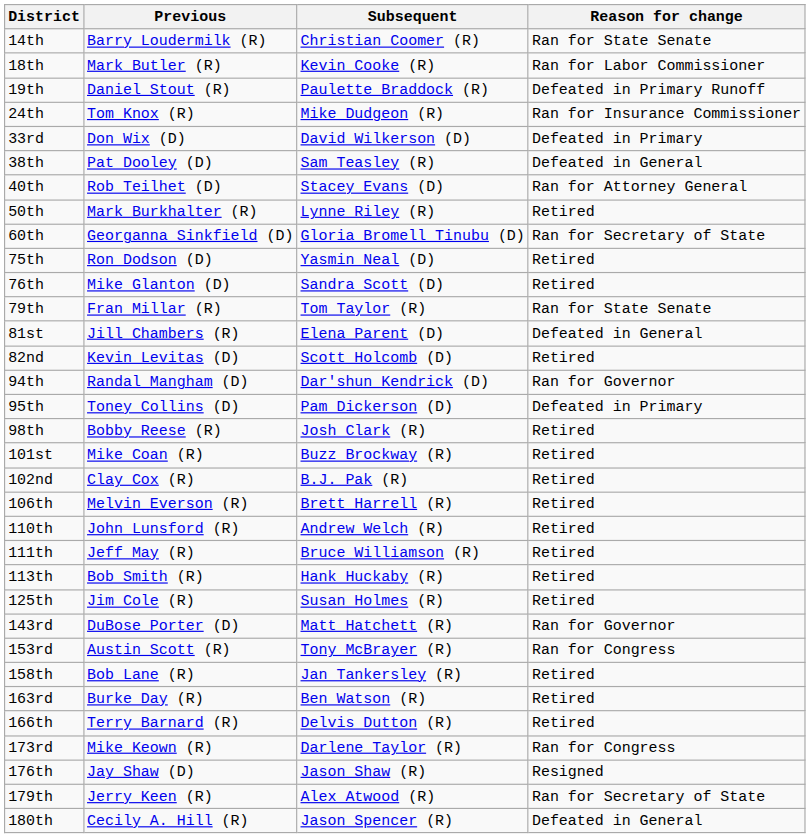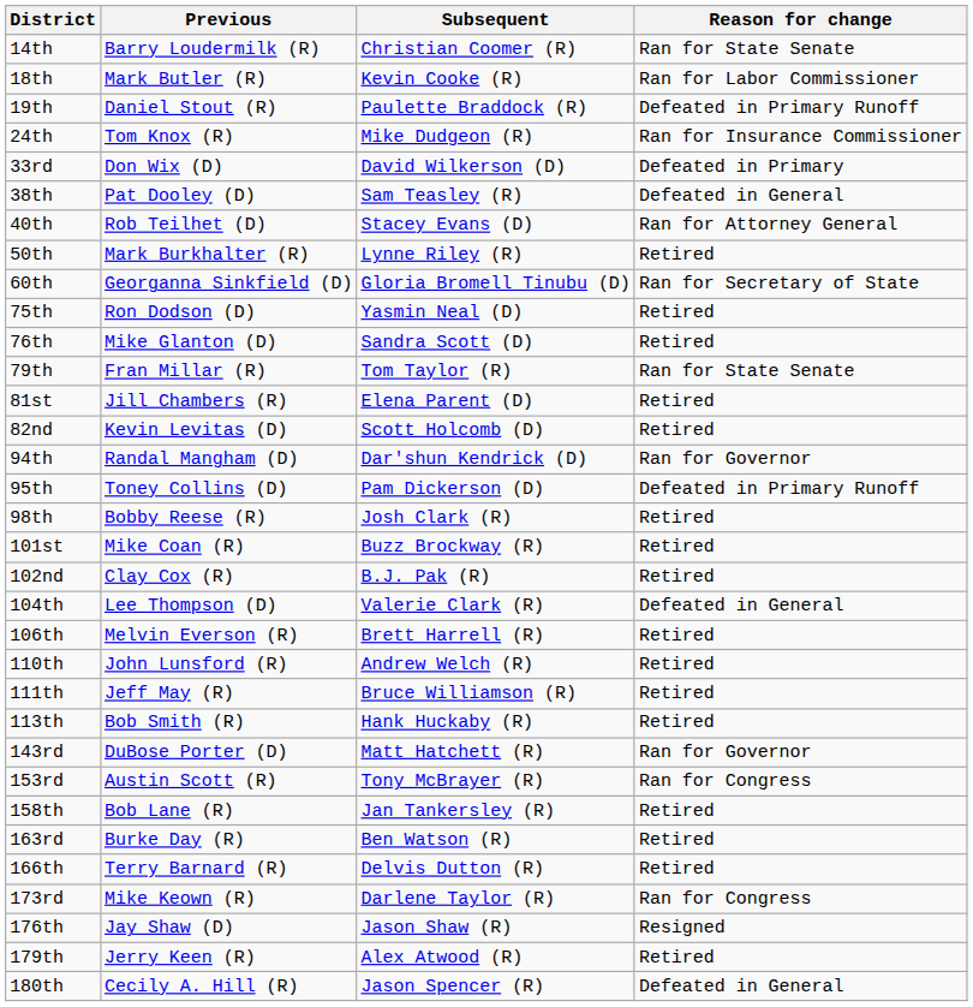81st | Reason for change: Defeated in General -> Retired
95th | Reason for change: Defeated in Primary -> Defeated in Primary Runoff
+ row: 104th | Lee Thompson (D) | Valerie Clark (R) | Defeated in General
- row: 125th | Jim Cole (R) | Susan Holmes (R) | Retired
179th | Reason for change: Ran for Secretary of State -> Retired
